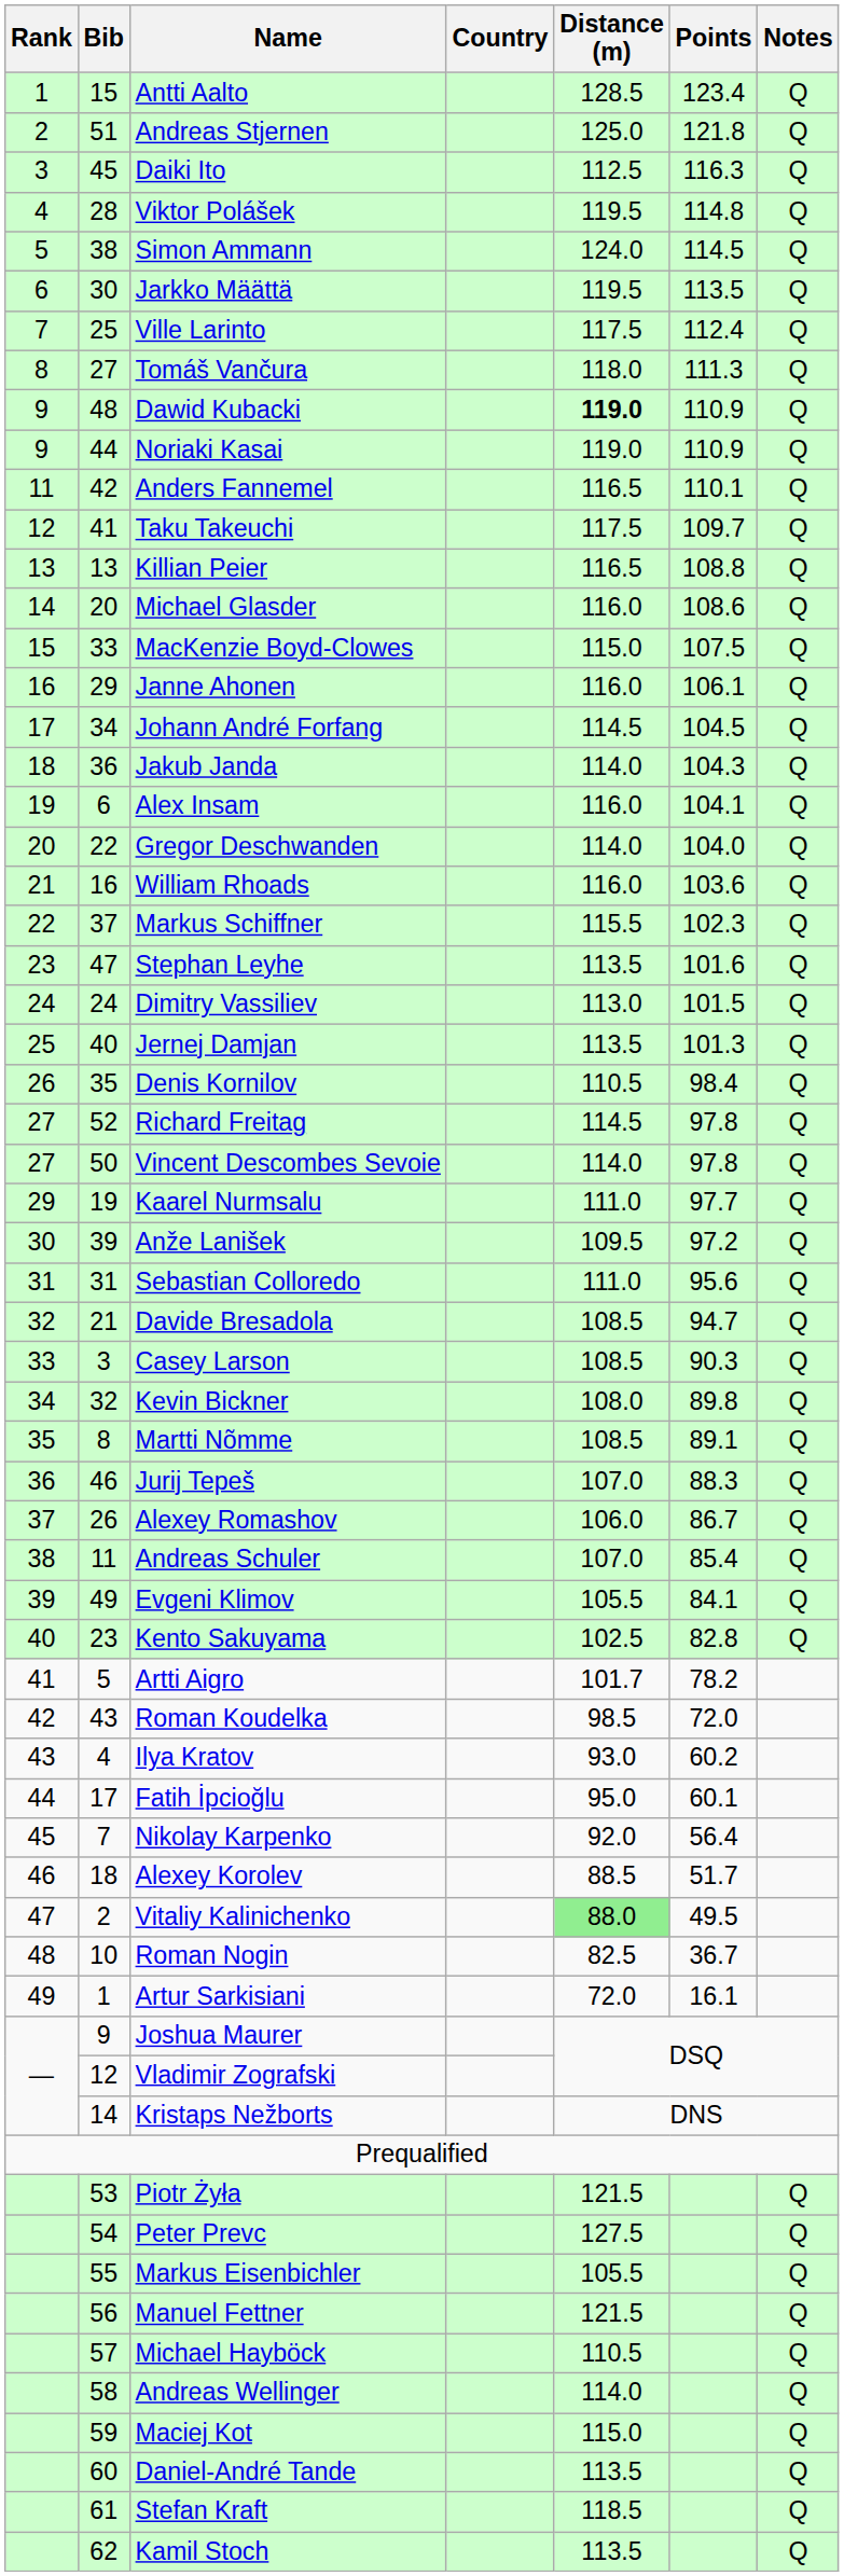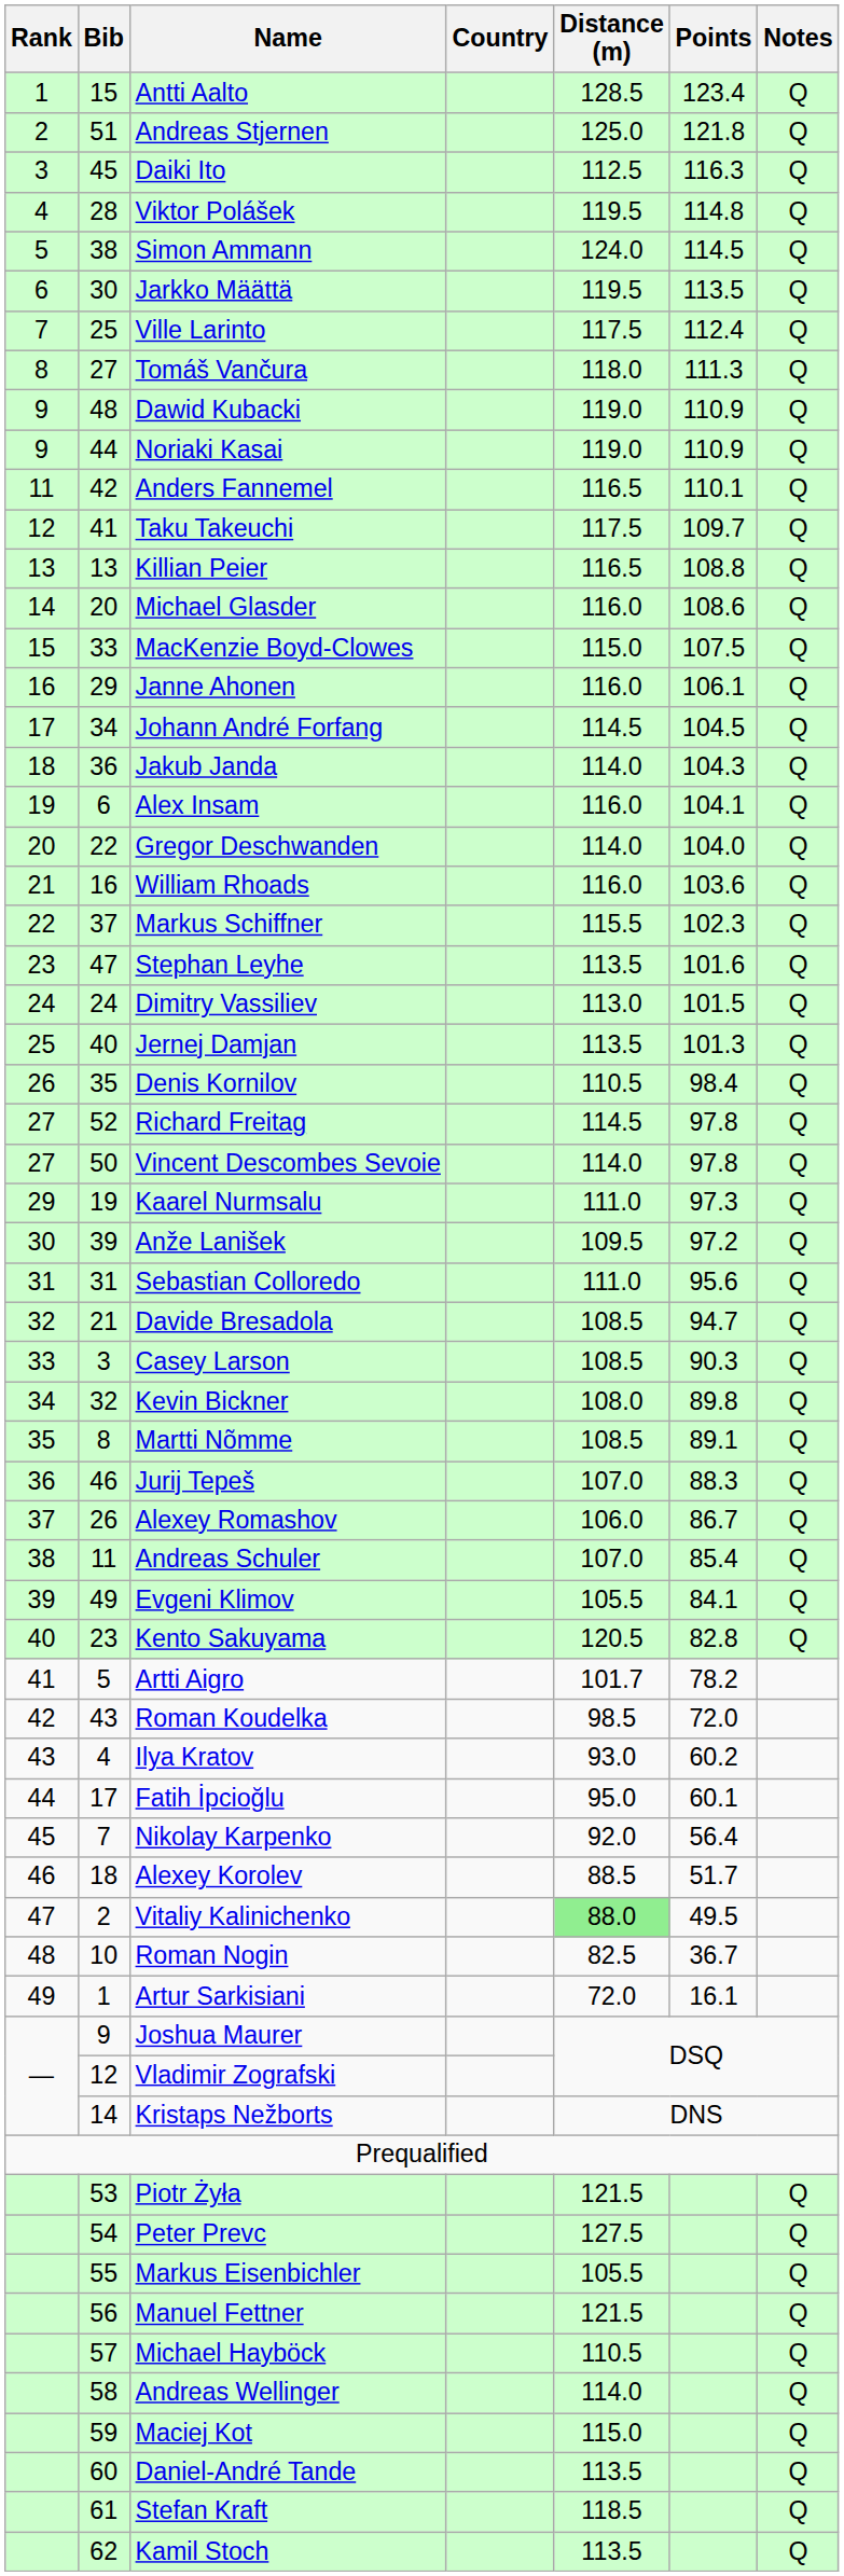Dawid Kubacki | Distance (m): bold -> normal
Kaarel Nurmsalu | Points: 97.7 -> 97.3
Kento Sakuyama | Distance (m): 102.5 -> 120.5
